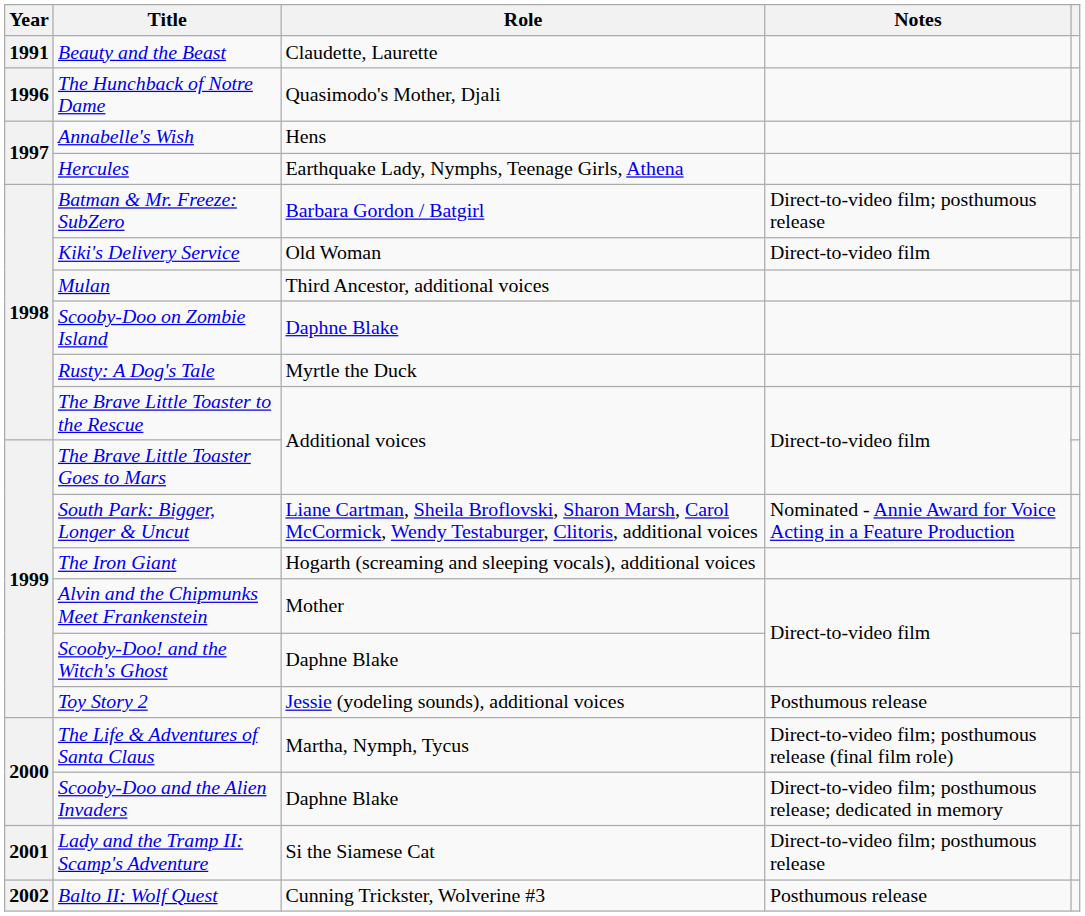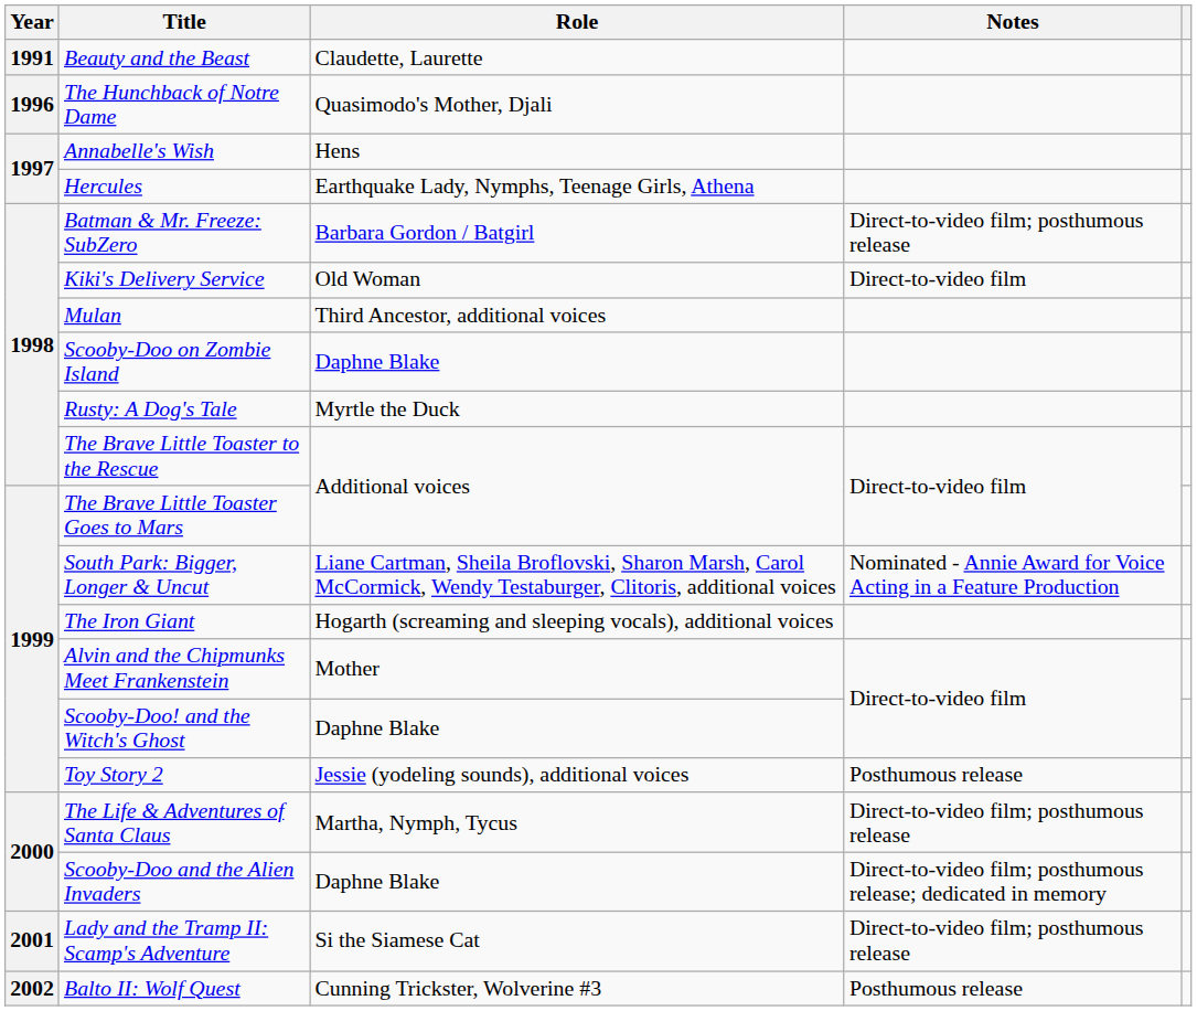The Life & Adventures of Santa Claus | Notes: Direct-to-video film; posthumous release (final film role) -> Direct-to-video film; posthumous release
